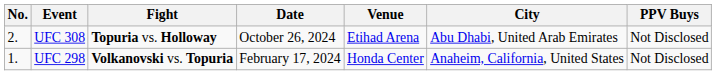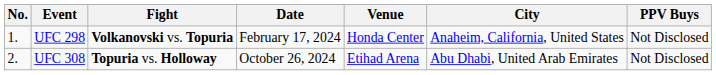rows swapped: UFC 298 <-> UFC 308
